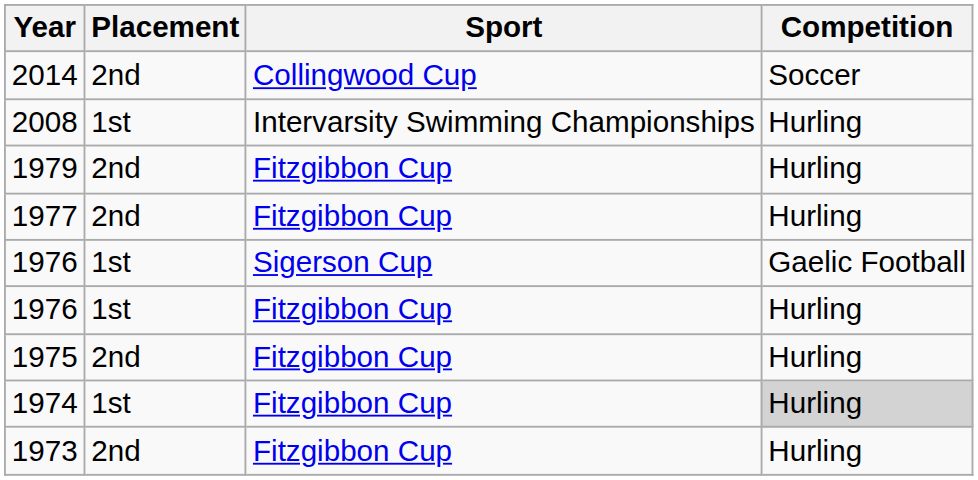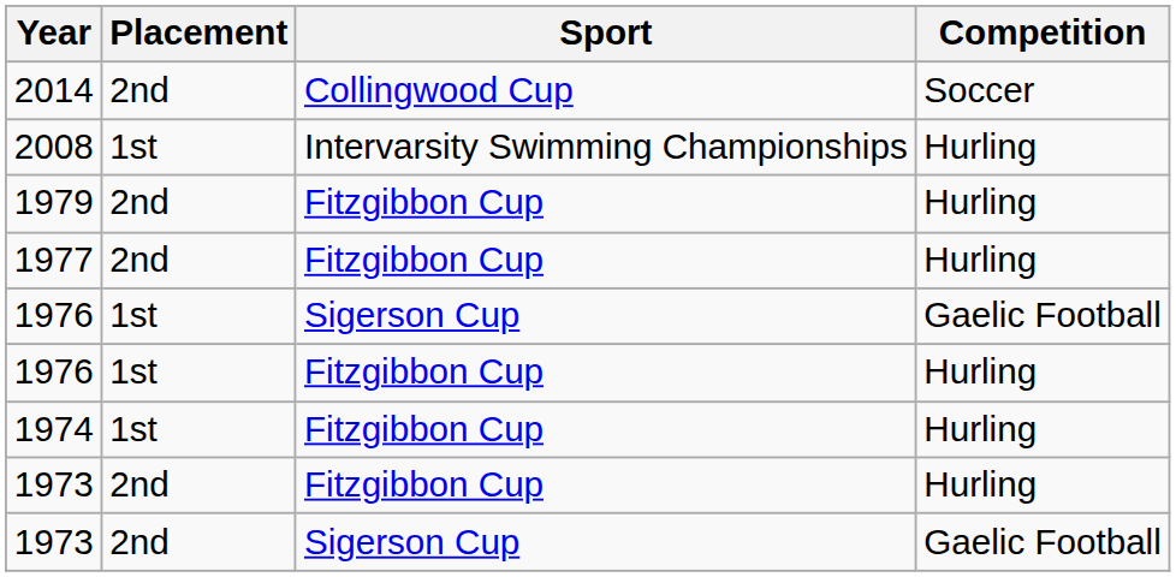- row: 1975 | 2nd | Fitzgibbon Cup | Hurling
1974 | Competition: lightgrey background -> no background
+ row: 1973 | 2nd | Sigerson Cup | Gaelic Football
